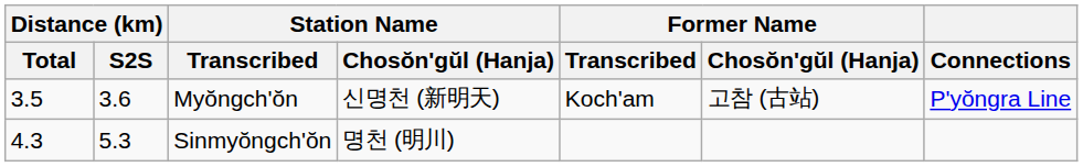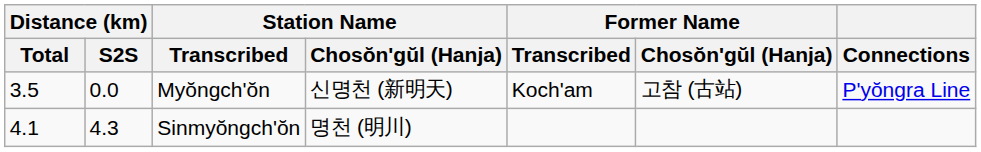Myŏngch'ŏn | Distance (km) / S2S: 3.6 -> 0.0
Sinmyŏngch'ŏn | Distance (km) / Total: 4.3 -> 4.1
Sinmyŏngch'ŏn | Distance (km) / S2S: 5.3 -> 4.3
